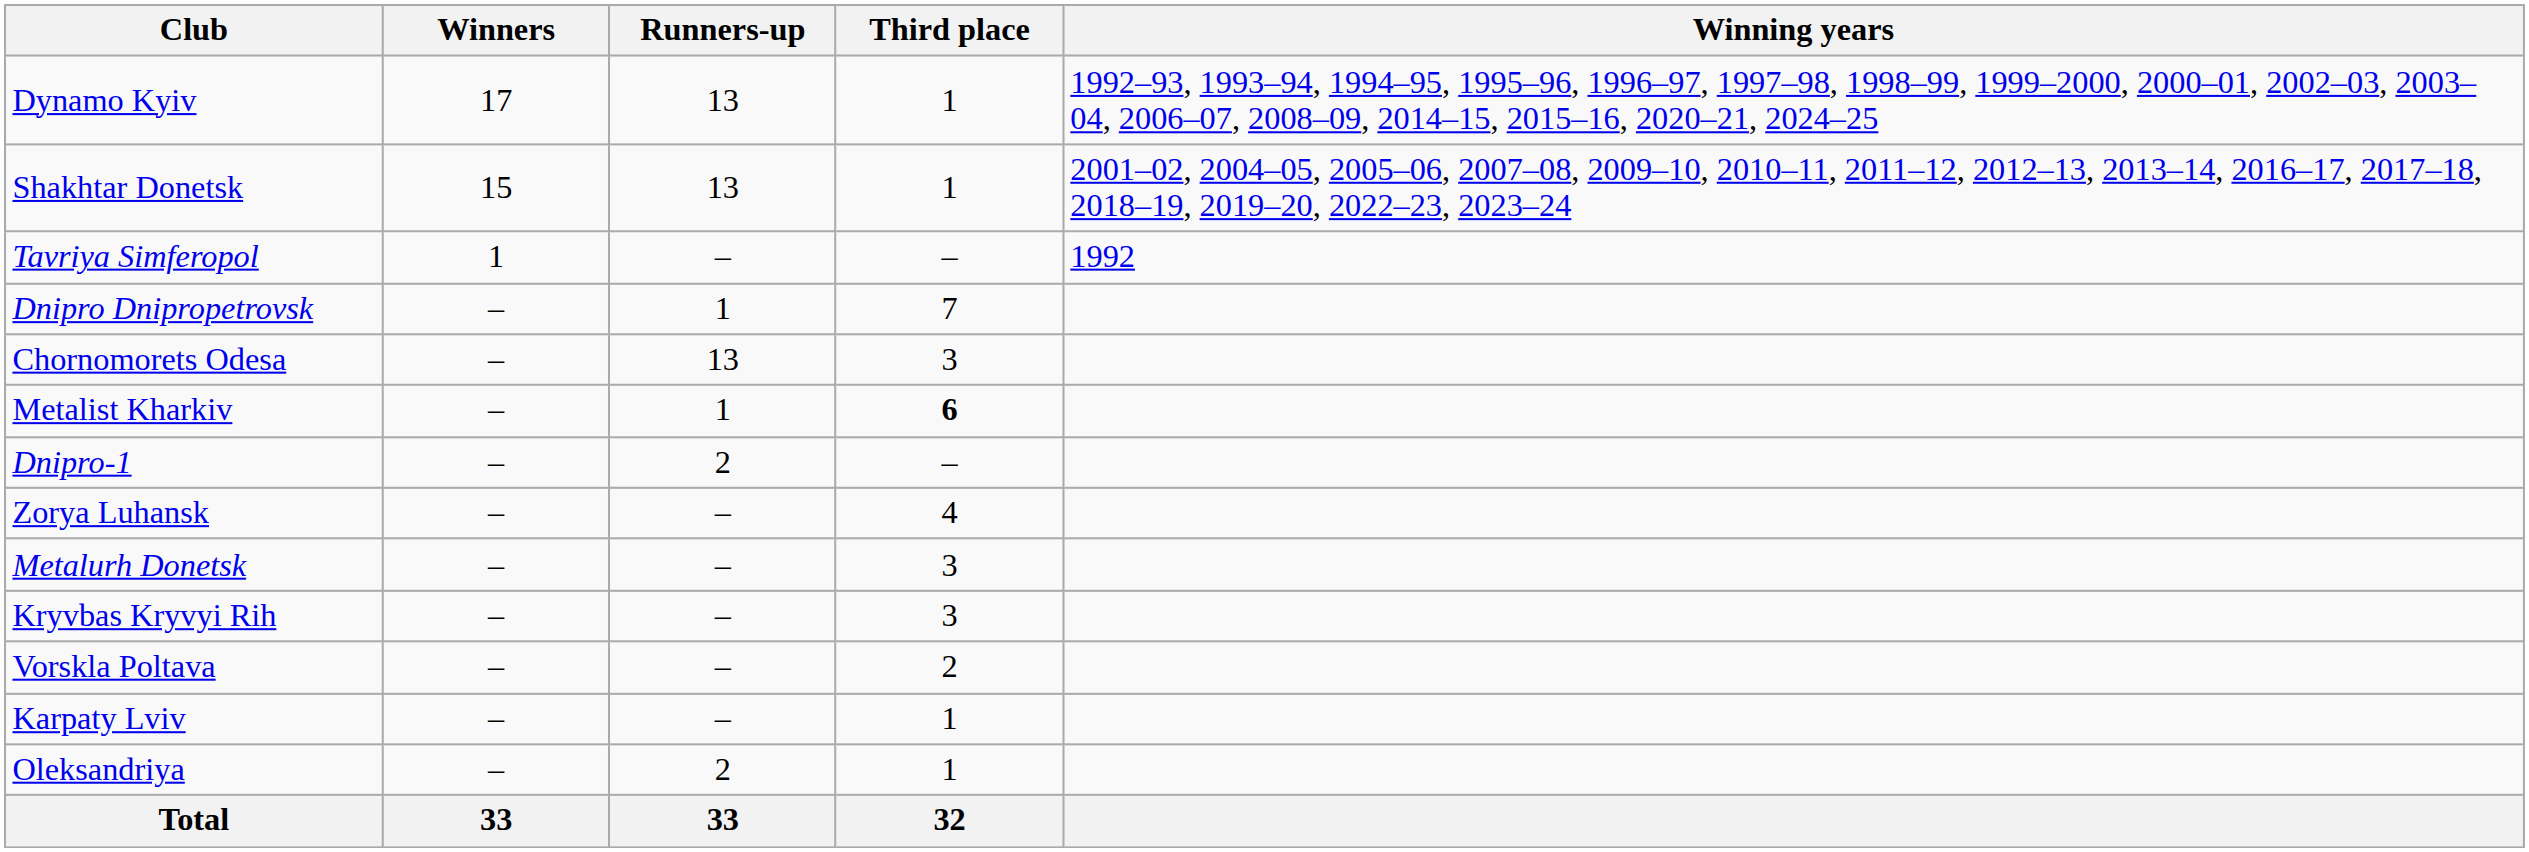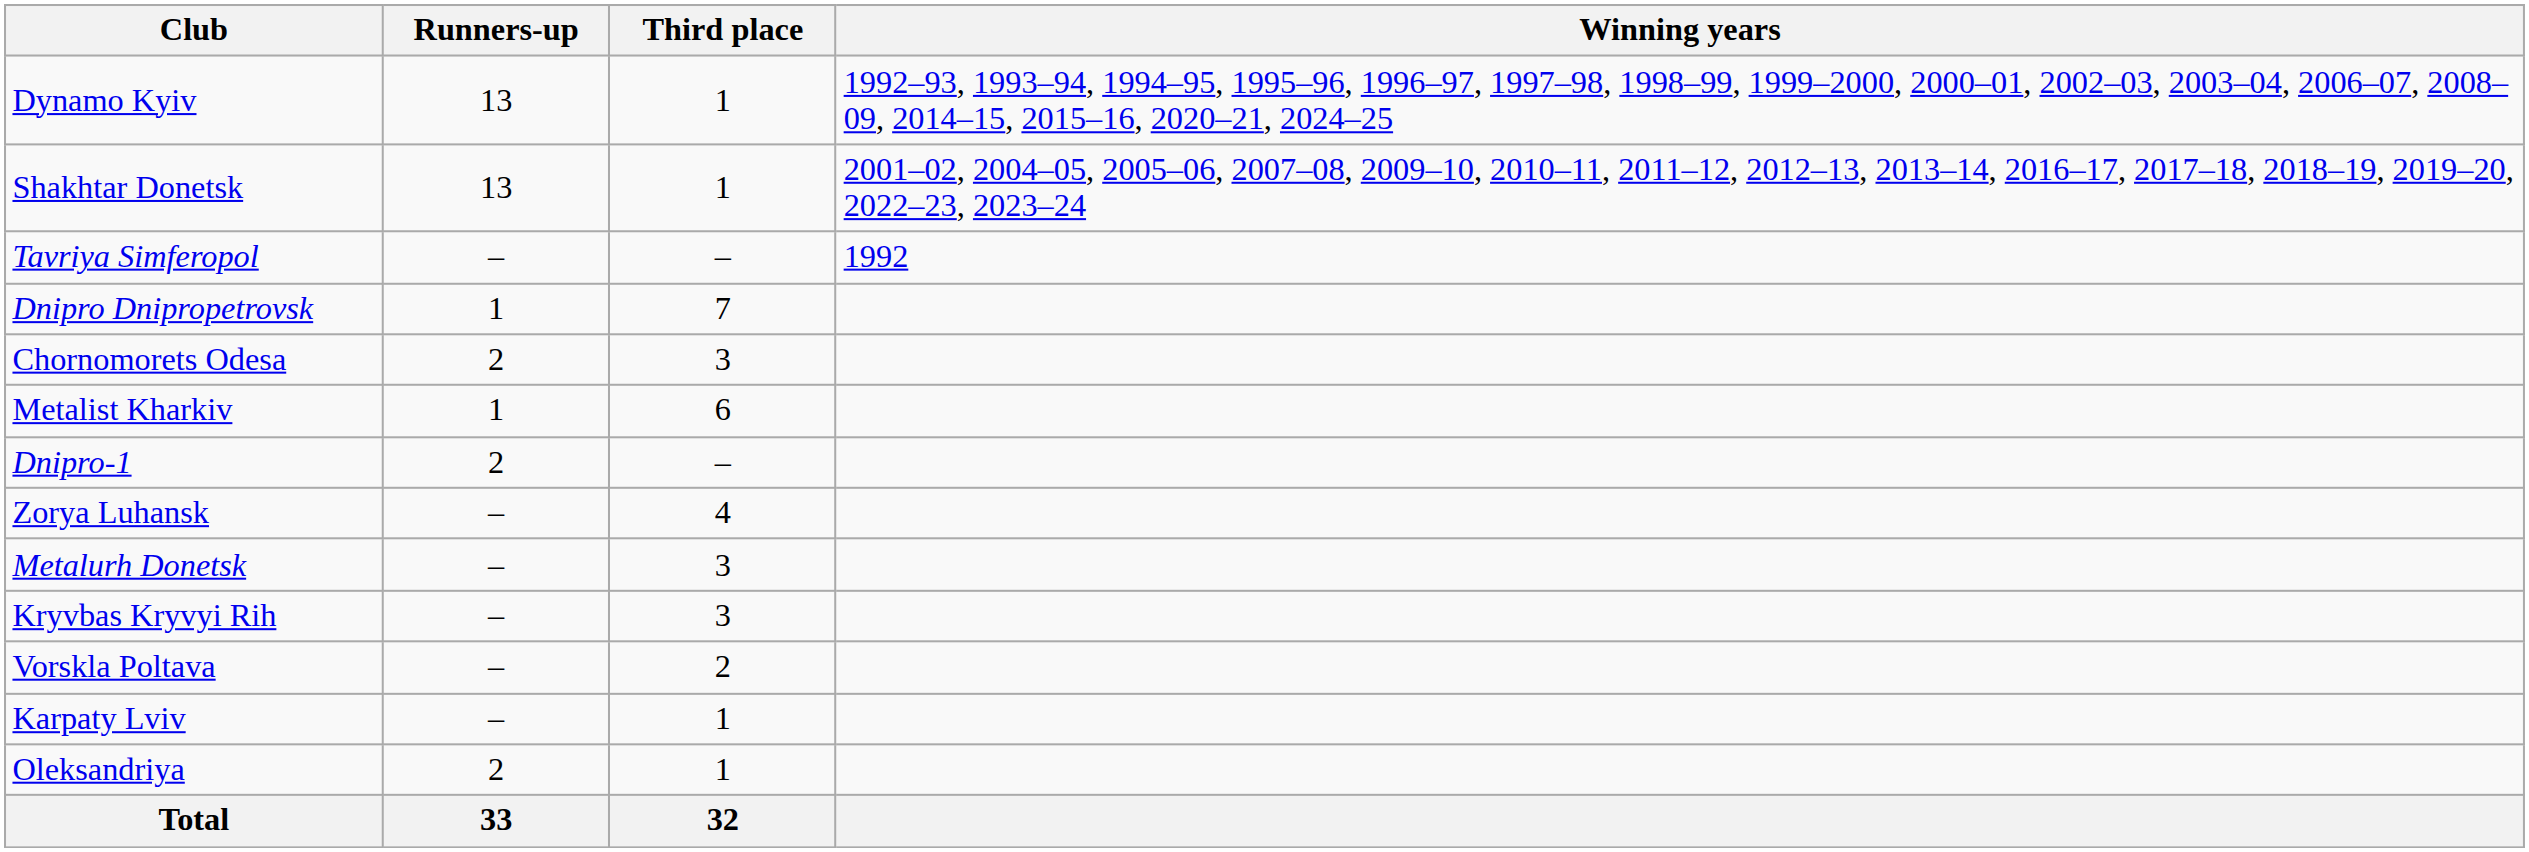- column: Winners | 17 | 15 | 1 | – | – | – | – | – | – | – | – | – | – | 33
Chornomorets Odesa | Runners-up: 13 -> 2
Metalist Kharkiv | Third place: bold -> normal
